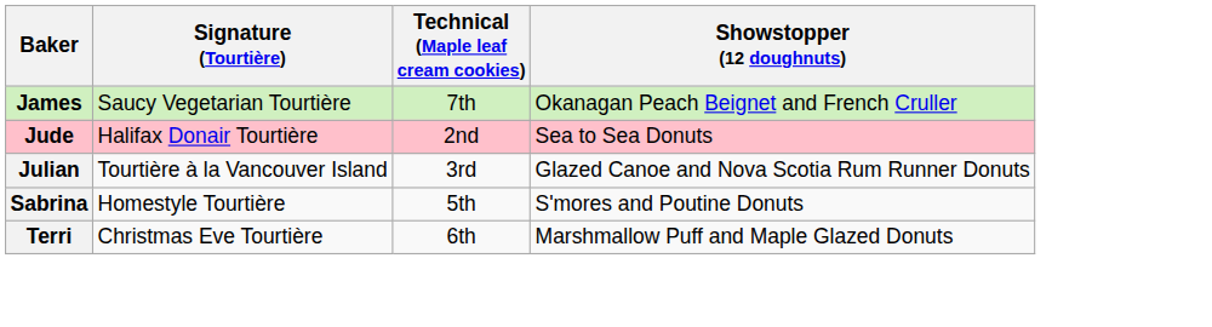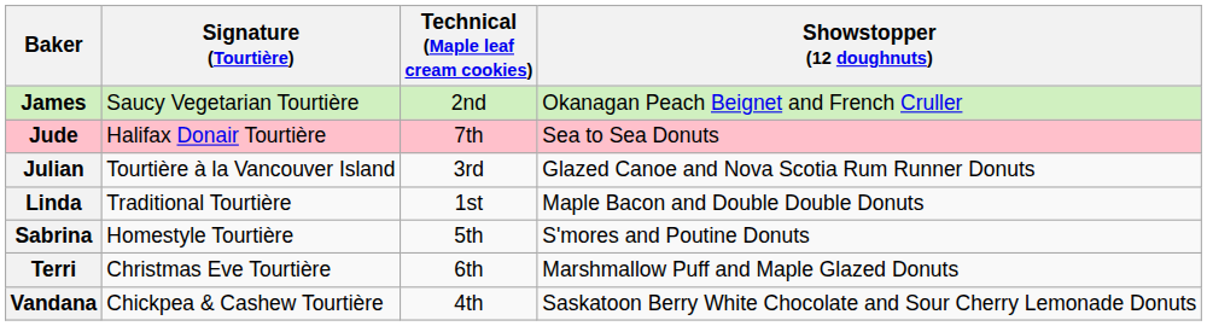James | Technical (Maple leaf cream cookies): 7th -> 2nd
Jude | Technical (Maple leaf cream cookies): 2nd -> 7th
+ row: Linda | Traditional Tourtière | 1st | Maple Bacon and Double Double Donuts
+ row: Vandana | Chickpea & Cashew Tourtière | 4th | Saskatoon Berry White Chocolate and Sour Cherry Lemonade Donuts
